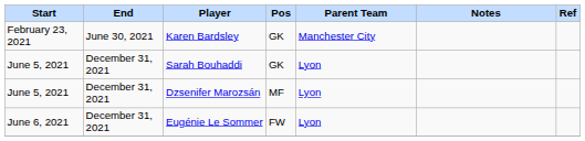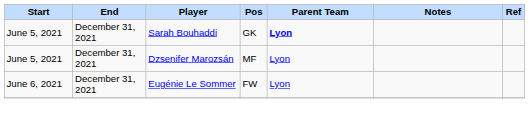- row: February 23, 2021 | June 30, 2021 | Karen Bardsley | GK | Manchester City
Sarah Bouhaddi | Parent Team: normal -> bold
